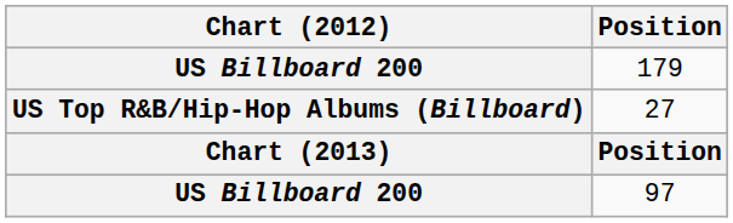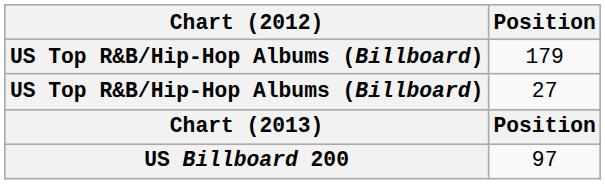179 | Chart (2012): US Billboard 200 -> US Top R&B/Hip-Hop Albums (Billboard)
